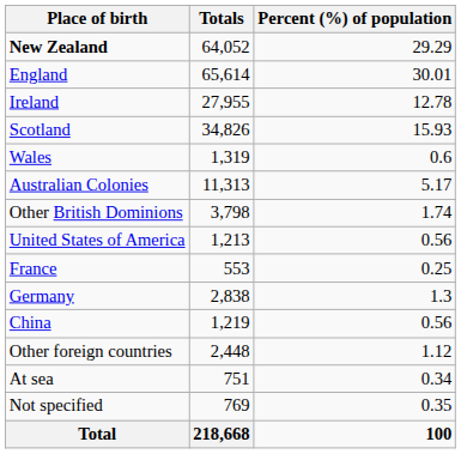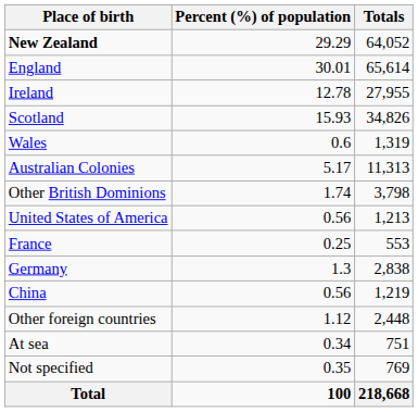columns swapped: Totals <-> Percent (%) of population
